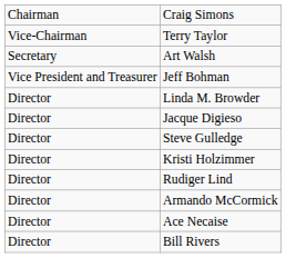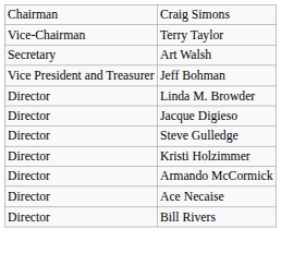- row: Director | Rudiger Lind
